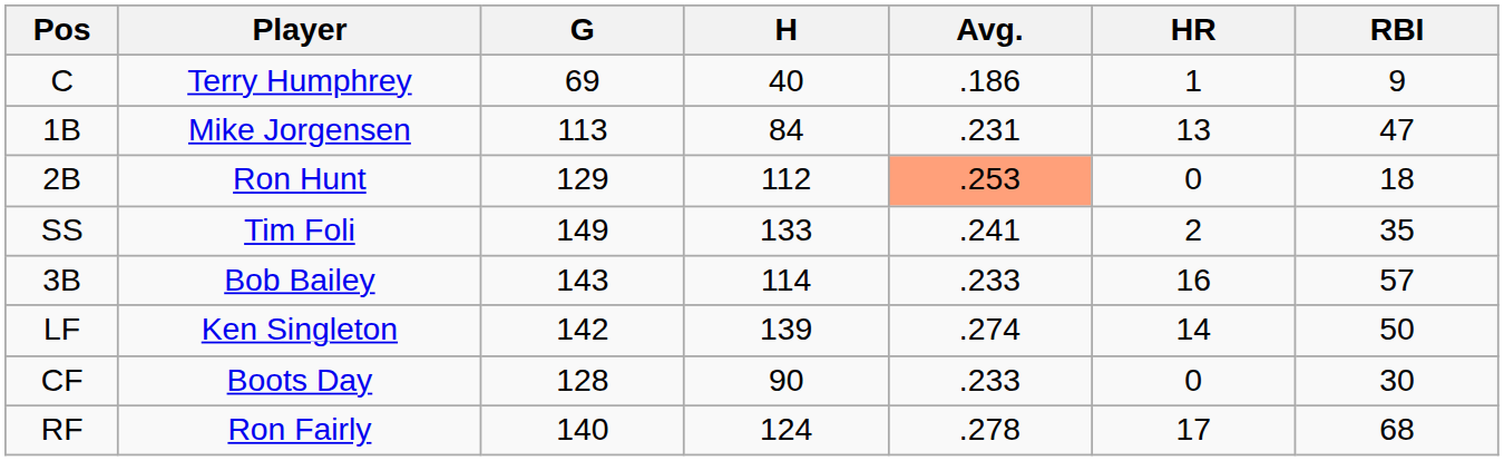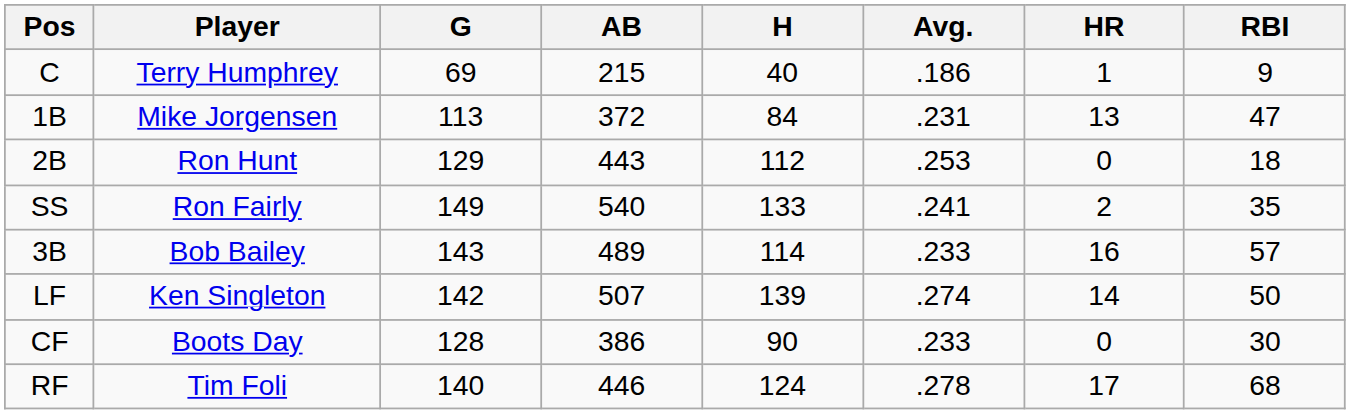+ column: AB | 215 | 372 | 443 | 540 | 489 | 507 | 386 | 446
2B | Avg.: lightsalmon background -> no background
SS | Player: Tim Foli -> Ron Fairly
RF | Player: Ron Fairly -> Tim Foli
